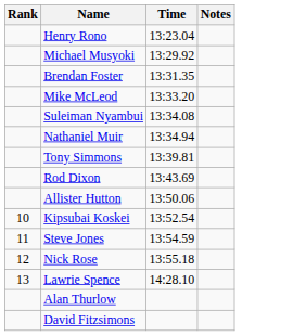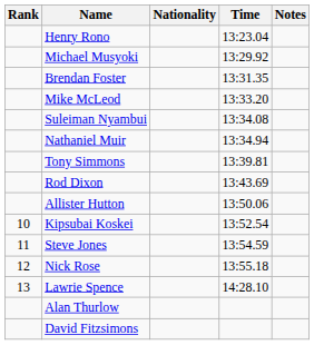+ column: Nationality
